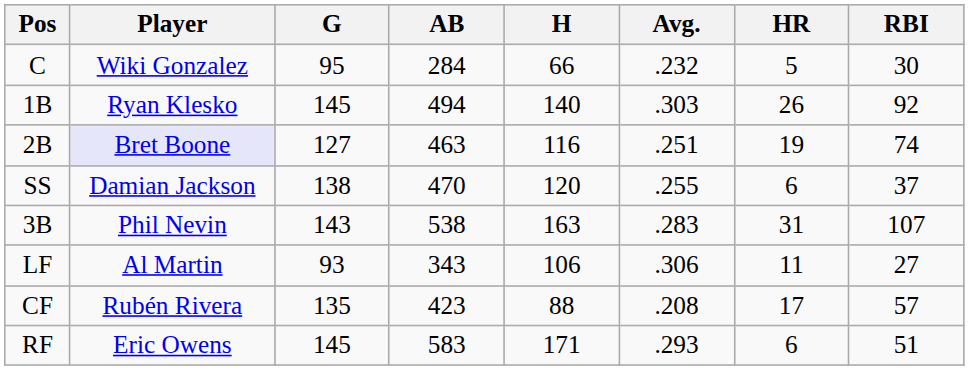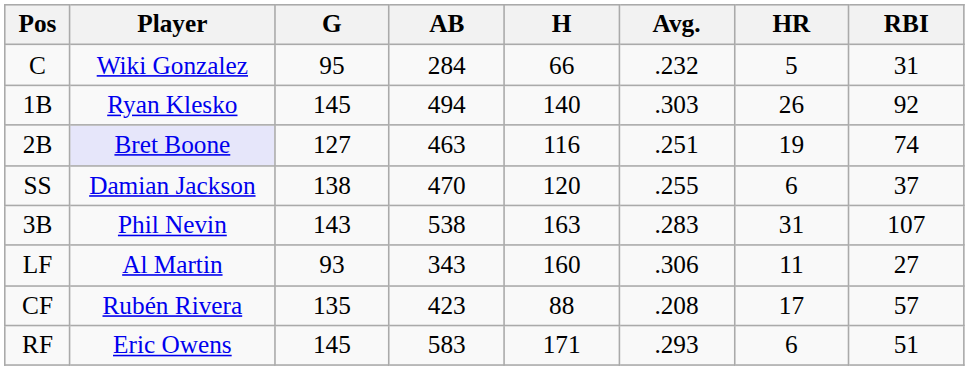C | RBI: 30 -> 31
LF | H: 106 -> 160
